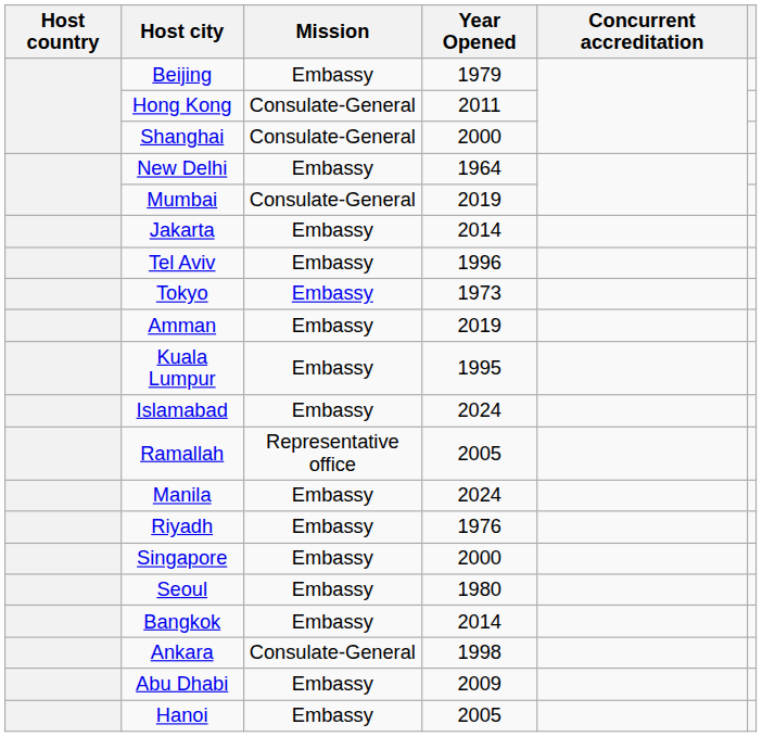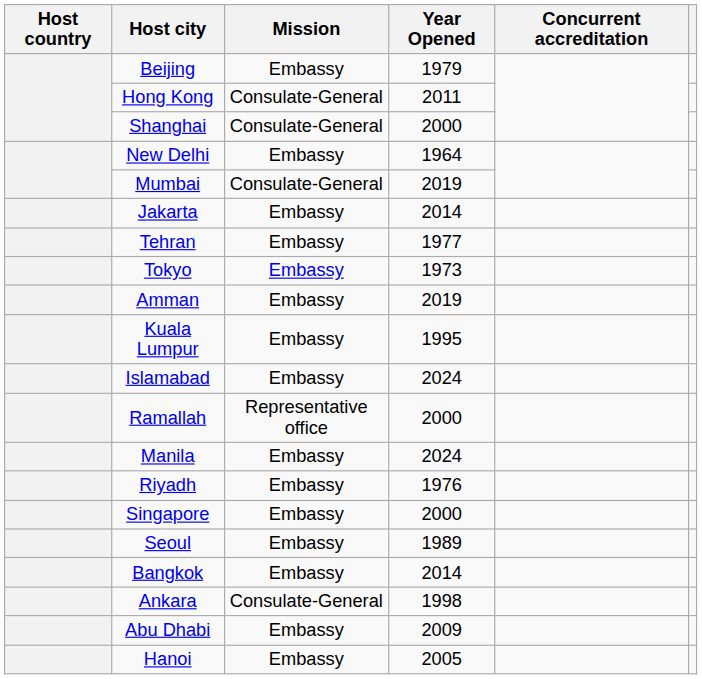+ row: Tehran | Embassy | 1977
- row: Tel Aviv | Embassy | 1996
Ramallah | Year Opened: 2005 -> 2000
Seoul | Year Opened: 1980 -> 1989
